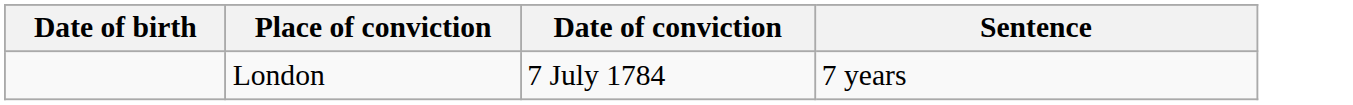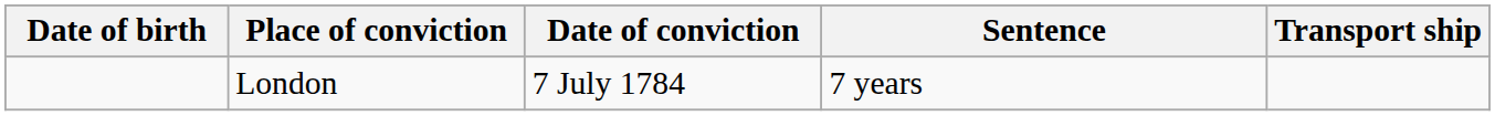+ column: Transport ship
